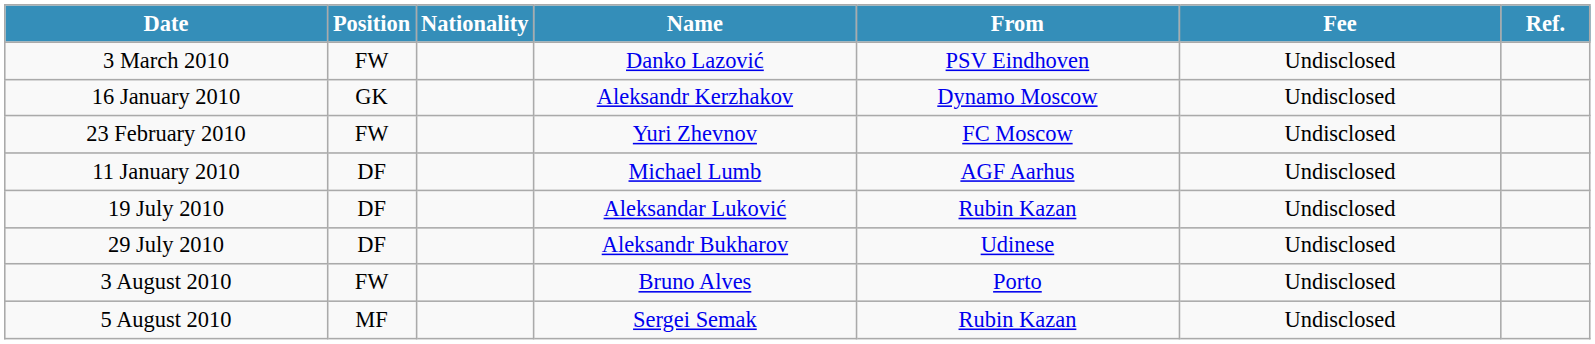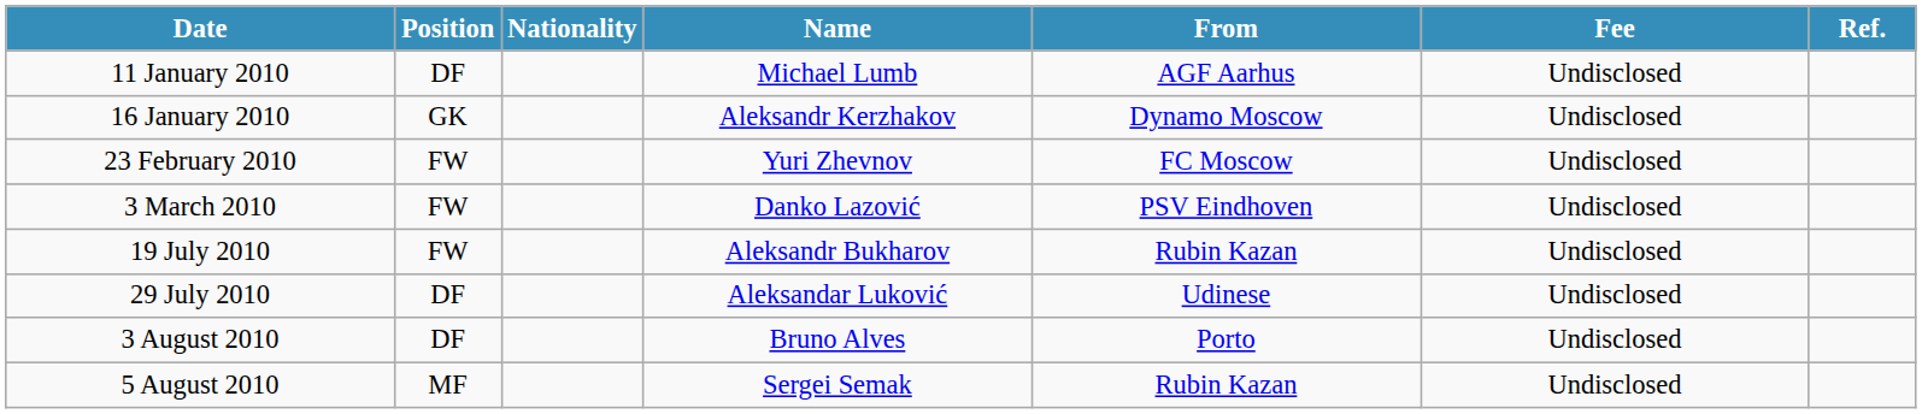rows swapped: 11 January 2010 <-> 3 March 2010
19 July 2010 | Position: DF -> FW
19 July 2010 | Name: Aleksandar Luković -> Aleksandr Bukharov
29 July 2010 | Name: Aleksandr Bukharov -> Aleksandar Luković
3 August 2010 | Position: FW -> DF
